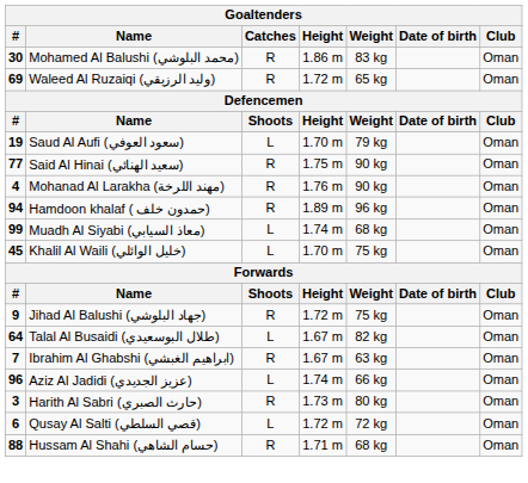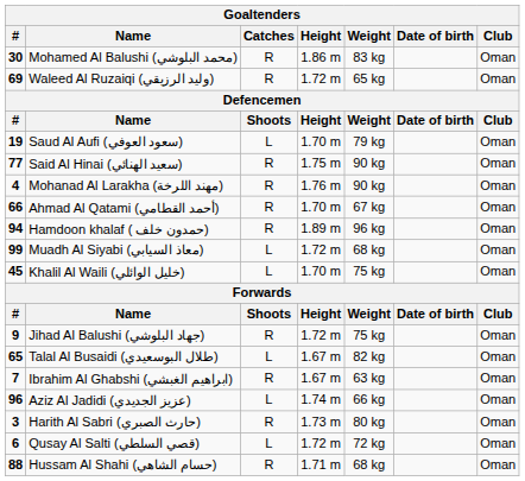+ row: 66 | Ahmad Al Qatami (أحمد القطامي) | R | 1.70 m | 67 kg | Oman
Muadh Al Siyabi (معاذ السيابي) | Height: 1.74 m -> 1.72 m
Talal Al Busaidi (طلال البوسعيدي) | #: 64 -> 65
